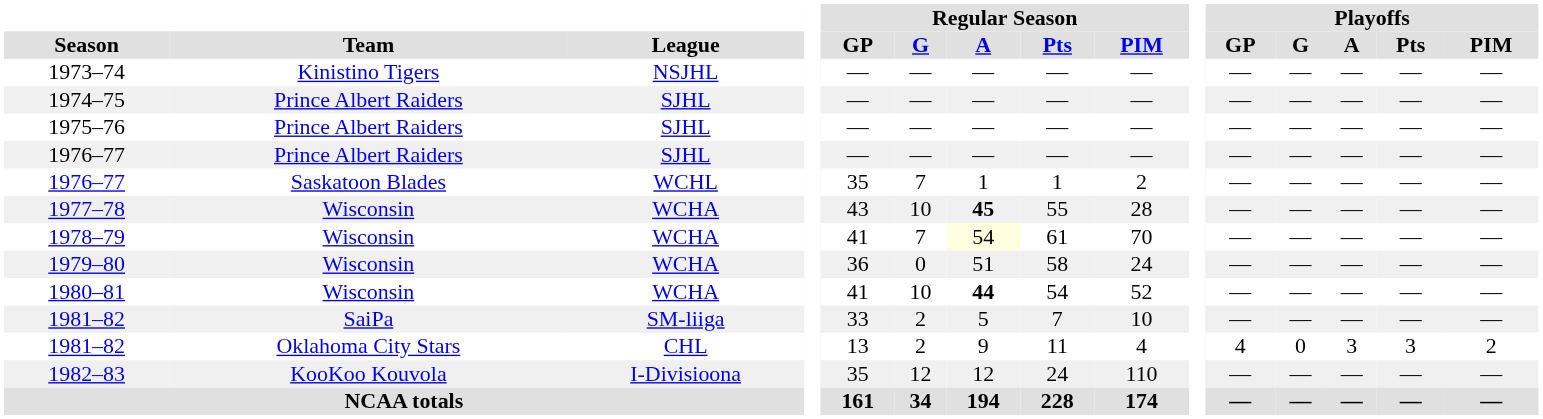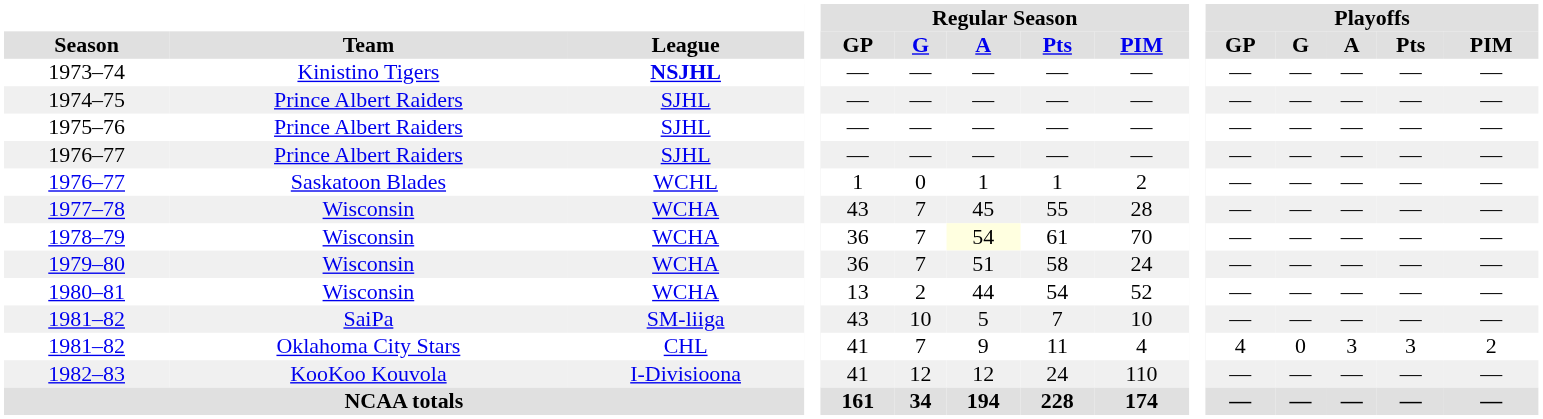1973–74 | League: normal -> bold
1976–77 / Saskatoon Blades | Regular Season / GP: 35 -> 1
1976–77 / Saskatoon Blades | Regular Season / G: 7 -> 0
1977–78 | Regular Season / G: 10 -> 7
1977–78 | Regular Season / A: bold -> normal
1978–79 | Regular Season / GP: 41 -> 36
1979–80 | Regular Season / G: 0 -> 7
1980–81 | Regular Season / GP: 41 -> 13
1980–81 | Regular Season / G: 10 -> 2
1980–81 | Regular Season / A: bold -> normal
1981–82 / SaiPa | Regular Season / GP: 33 -> 43
1981–82 / SaiPa | Regular Season / G: 2 -> 10
1981–82 / Oklahoma City Stars | Regular Season / GP: 13 -> 41
1981–82 / Oklahoma City Stars | Regular Season / G: 2 -> 7
1982–83 | Regular Season / GP: 35 -> 41
